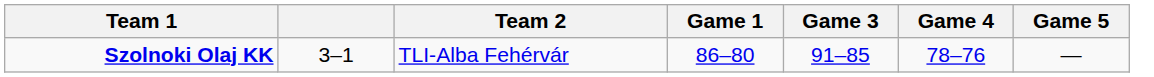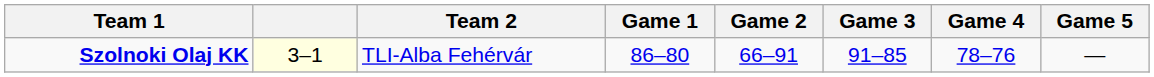+ column: Game 2 | 66–91
Szolnoki Olaj KK | column 2: no background -> lightyellow background
